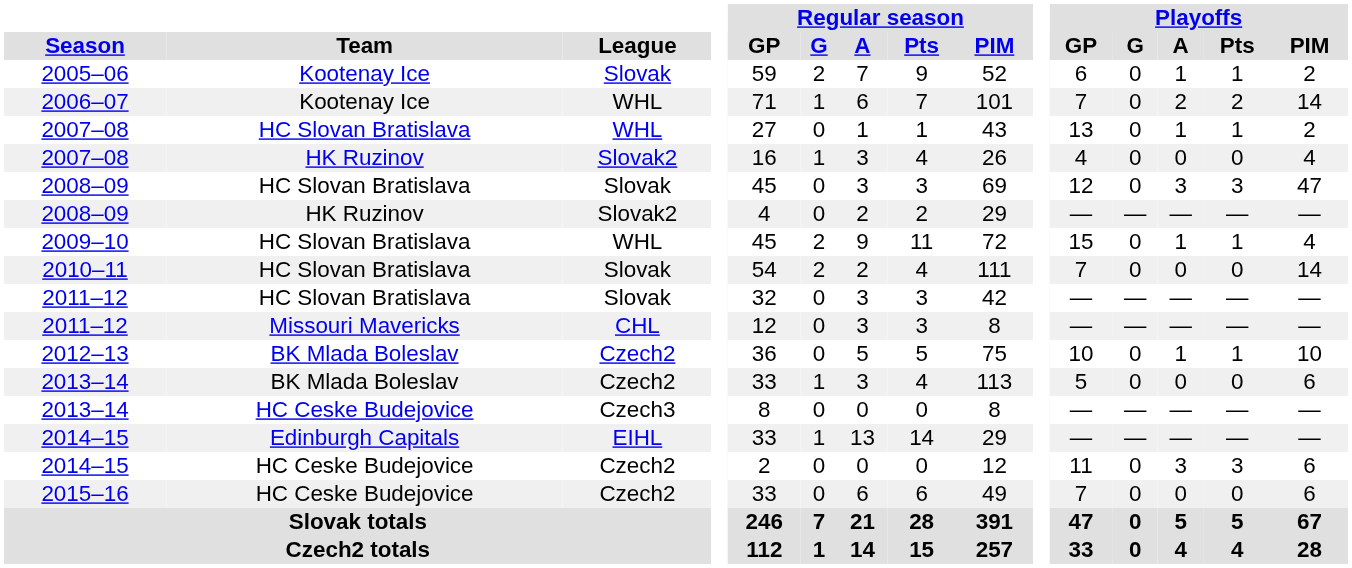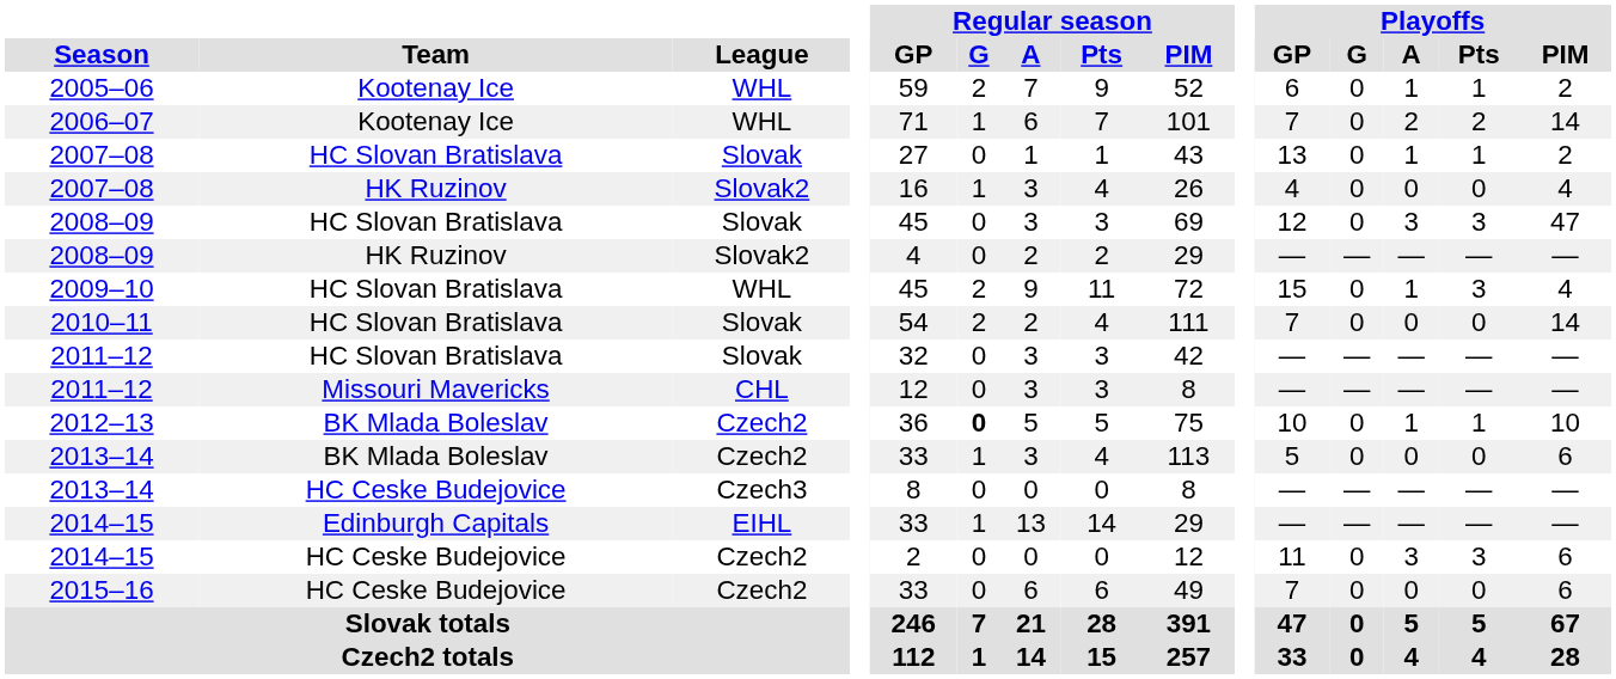2005–06 | League: Slovak -> WHL
2007–08 / HC Slovan Bratislava | League: WHL -> Slovak
2009–10 | Playoffs / Pts: 1 -> 3
2012–13 | Regular season / G: normal -> bold
